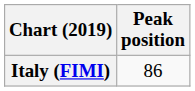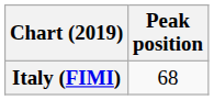Italy (FIMI) | Peak position: 86 -> 68
